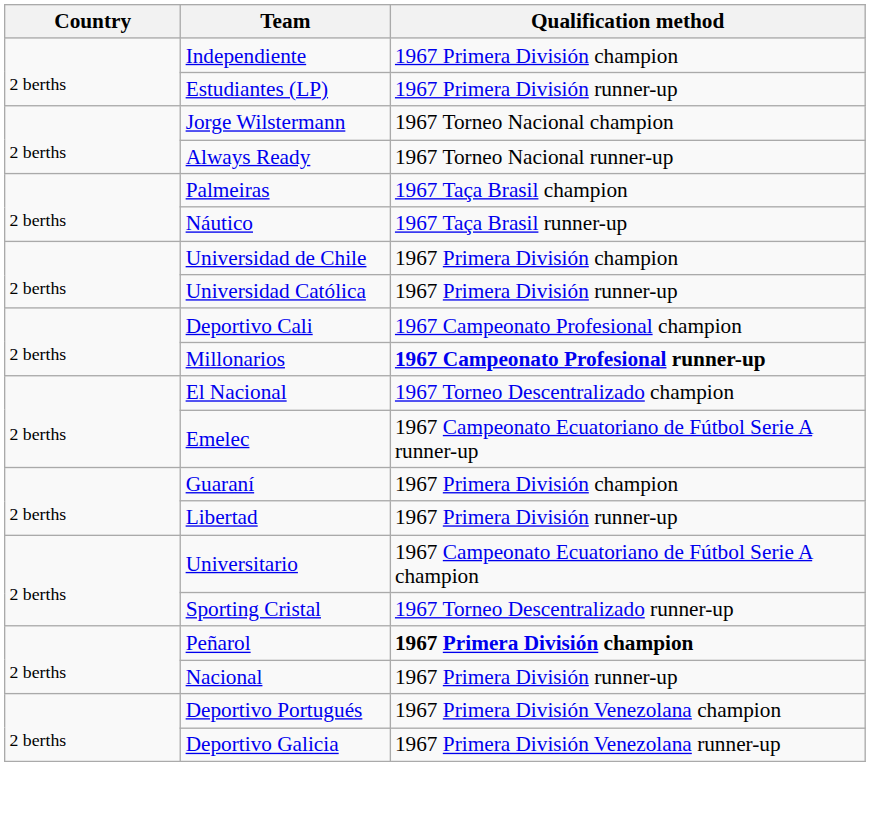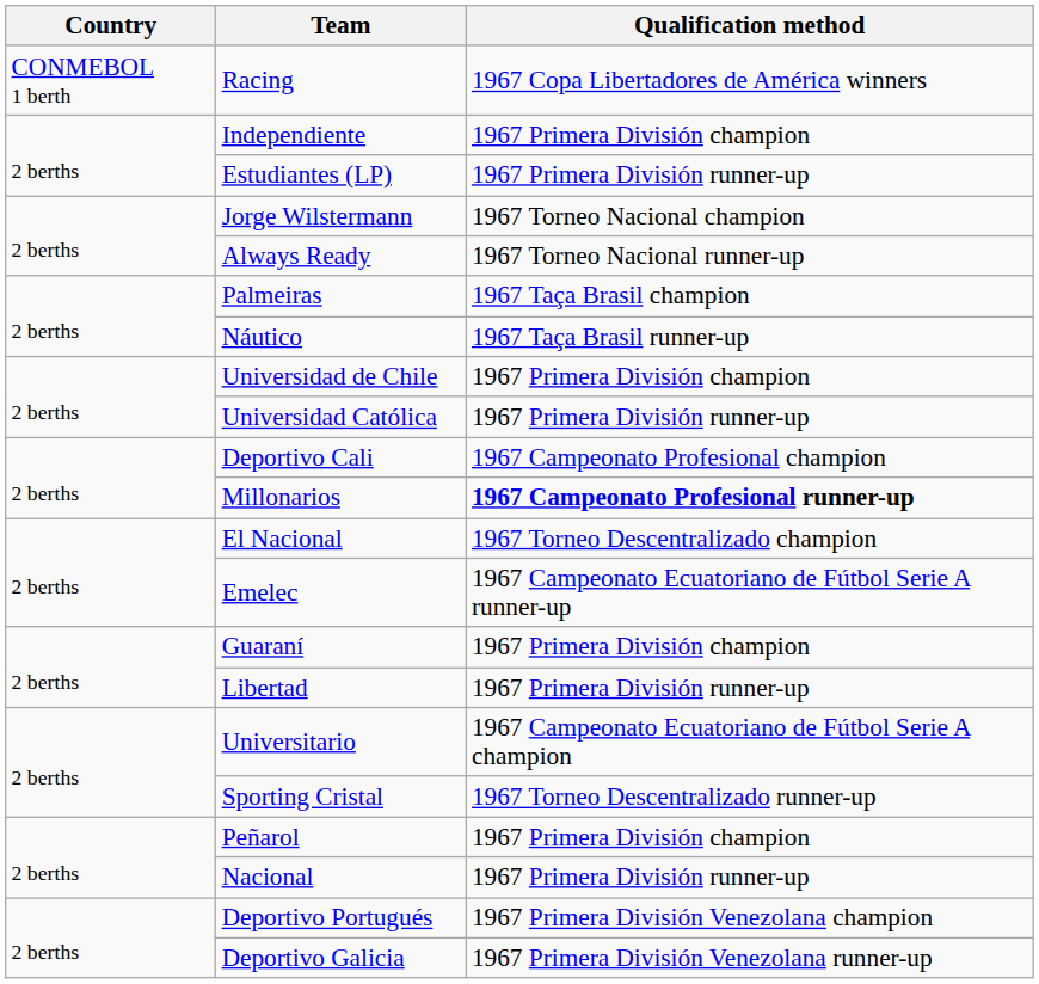+ row: CONMEBOL 1 berth | Racing | 1967 Copa Libertadores de América winners
Peñarol | Qualification method: bold -> normal
